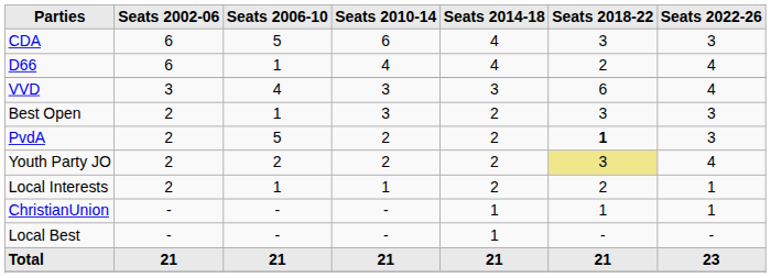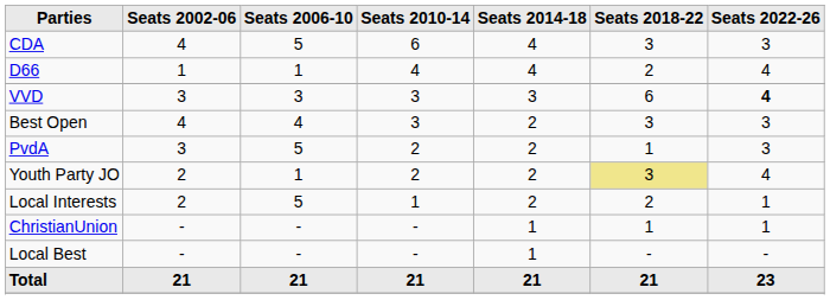CDA | Seats 2002-06: 6 -> 4
D66 | Seats 2002-06: 6 -> 1
VVD | Seats 2006-10: 4 -> 3
VVD | Seats 2022-26: normal -> bold
Best Open | Seats 2002-06: 2 -> 4
Best Open | Seats 2006-10: 1 -> 4
PvdA | Seats 2002-06: 2 -> 3
PvdA | Seats 2018-22: bold -> normal
Youth Party JO | Seats 2006-10: 2 -> 1
Local Interests | Seats 2006-10: 1 -> 5
